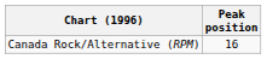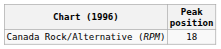Canada Rock/Alternative (RPM) | Peak position: 16 -> 18
